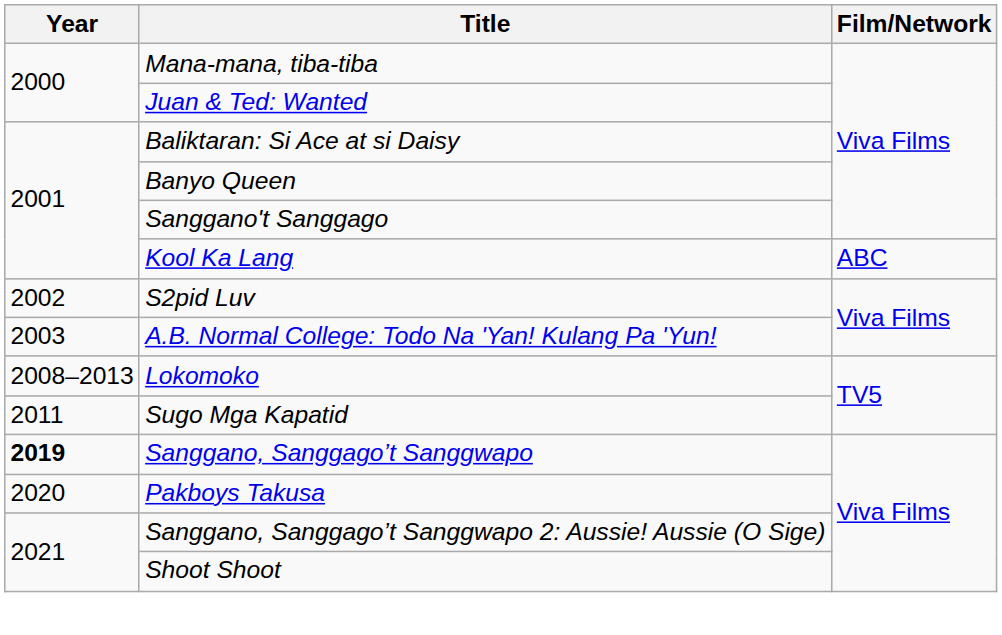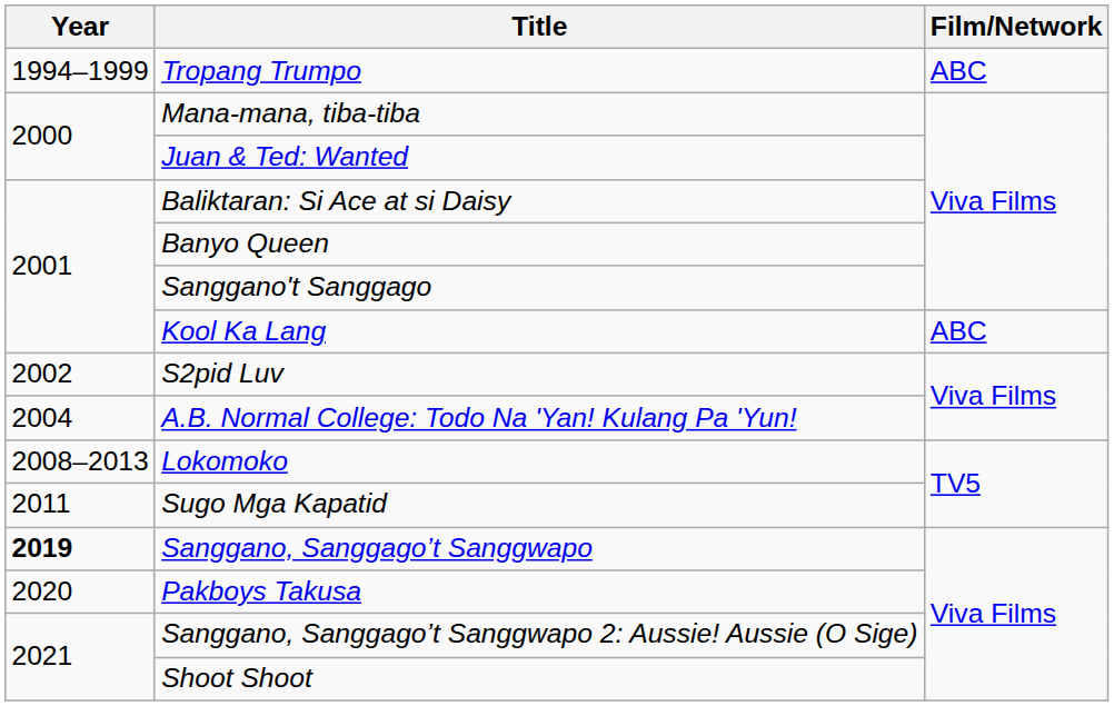+ row: 1994–1999 | Tropang Trumpo | ABC
A.B. Normal College: Todo Na 'Yan! Kulang Pa 'Yun! | Year: 2003 -> 2004
